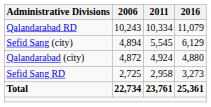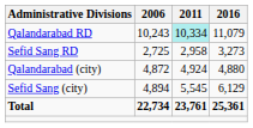Qalandarabad RD | 2011: no background -> paleturquoise background
rows swapped: Sefid Sang RD <-> Sefid Sang (city)
